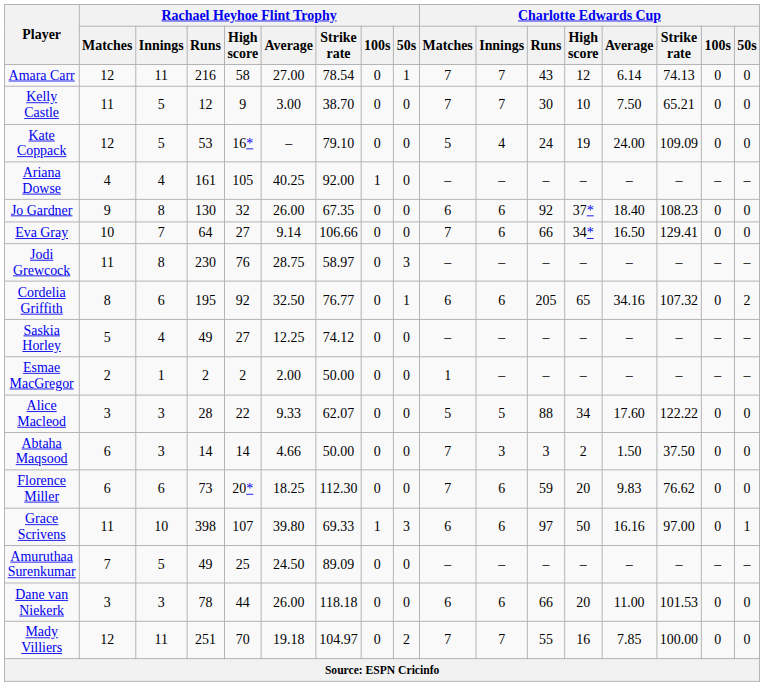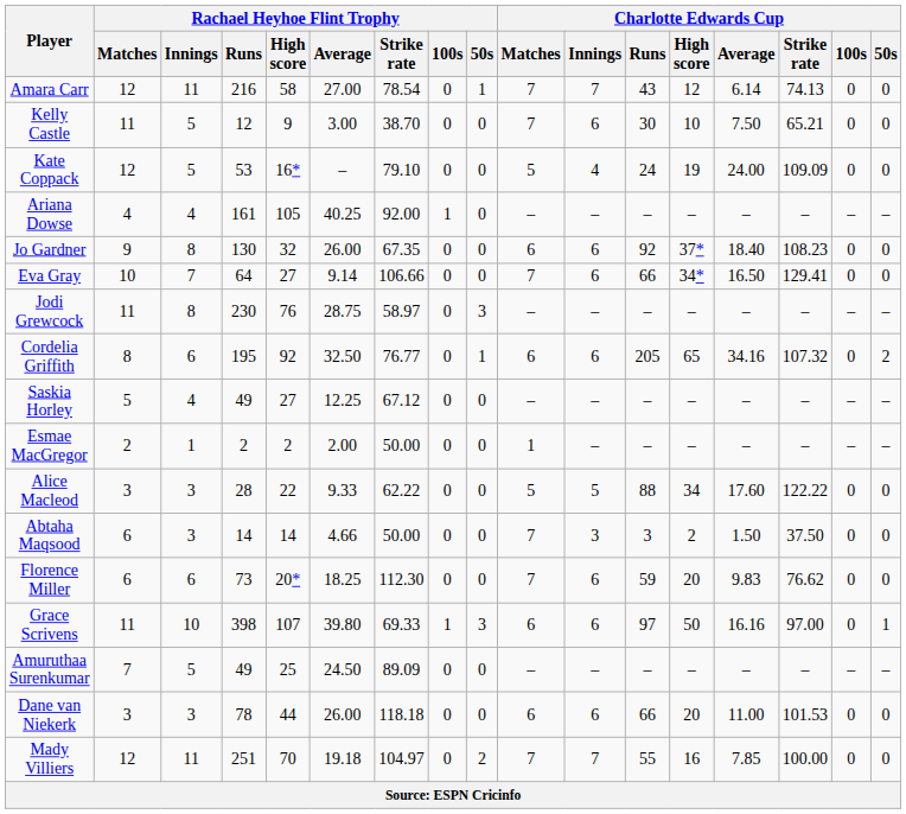Kelly Castle | Charlotte Edwards Cup / Innings: 7 -> 6
Saskia Horley | Rachael Heyhoe Flint Trophy / Strike rate: 74.12 -> 67.12
Alice Macleod | Rachael Heyhoe Flint Trophy / Strike rate: 62.07 -> 62.22
